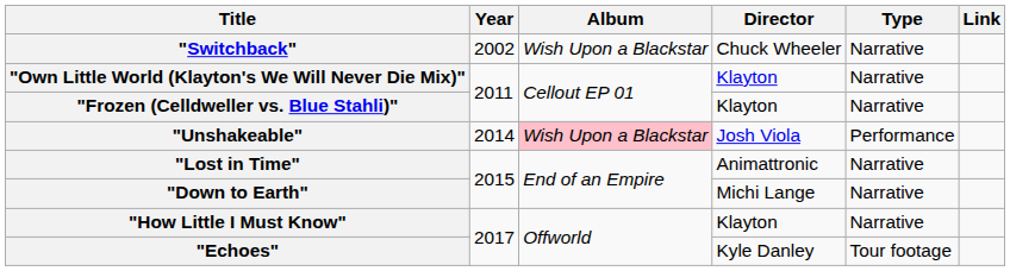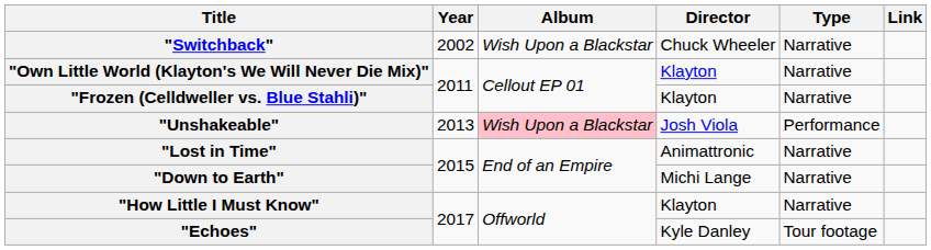"Unshakeable" | Year: 2014 -> 2013
